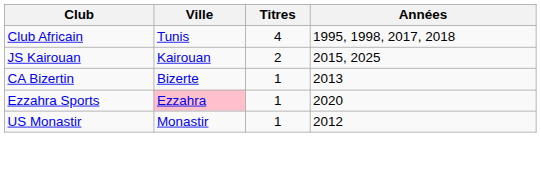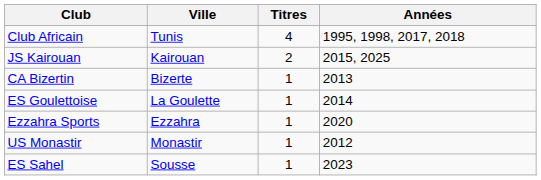+ row: ES Goulettoise | La Goulette | 1 | 2014
Ezzahra Sports | Ville: pink background -> no background
+ row: ES Sahel | Sousse | 1 | 2023
